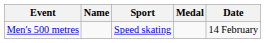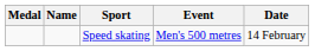columns swapped: Medal <-> Event
